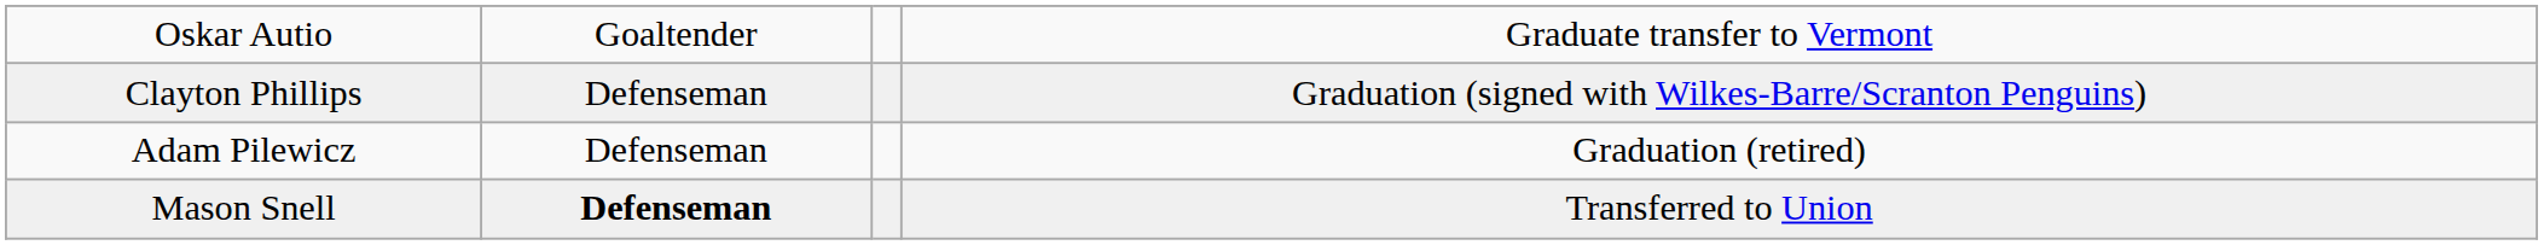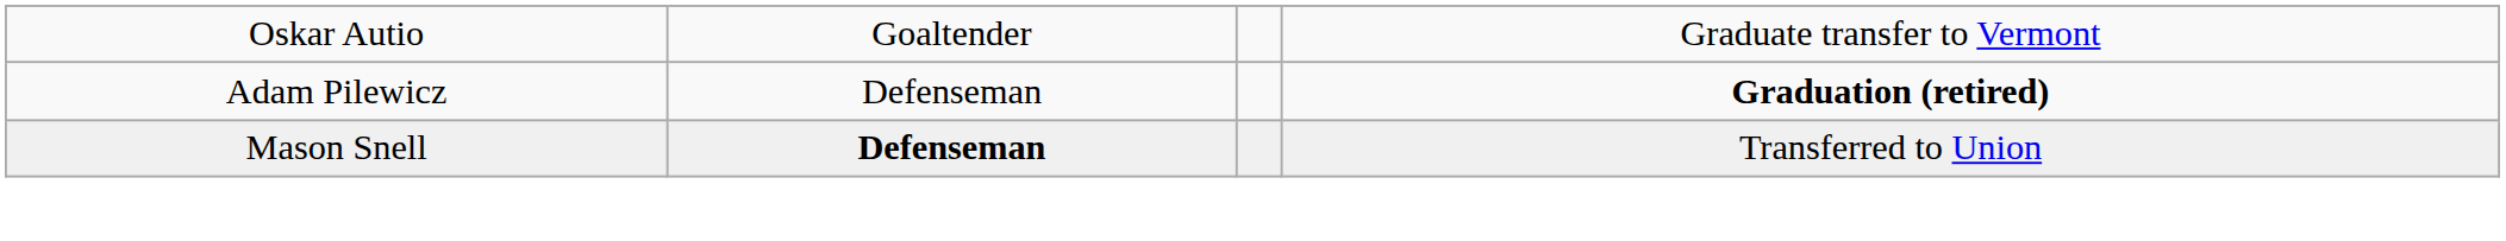- row: Clayton Phillips | Defenseman | Graduation (signed with Wilkes-Barre/Scranton Penguins)
Adam Pilewicz | column 4: normal -> bold
